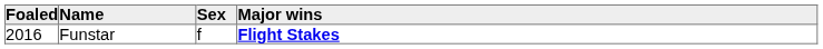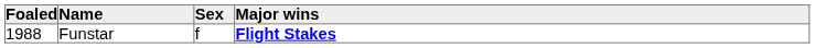Funstar | Foaled: 2016 -> 1988
